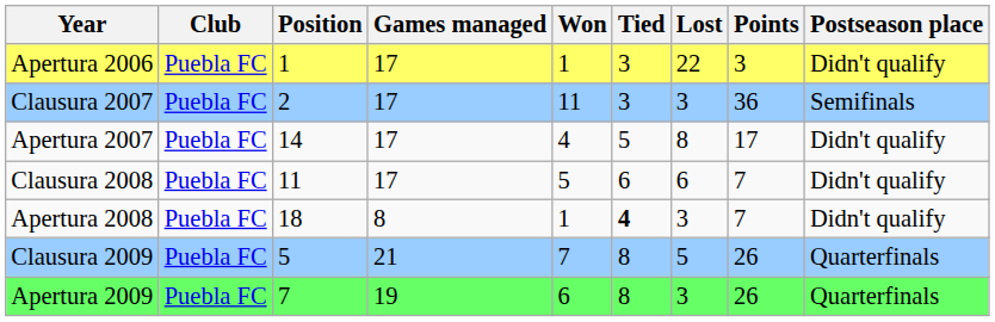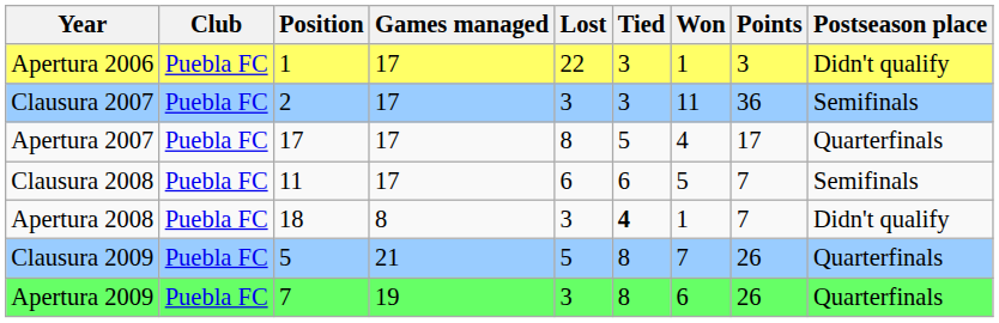columns swapped: Won <-> Lost
Apertura 2007 | Position: 14 -> 17
Apertura 2007 | Postseason place: Didn't qualify -> Quarterfinals
Clausura 2008 | Postseason place: Didn't qualify -> Semifinals
